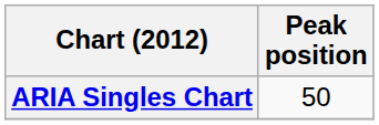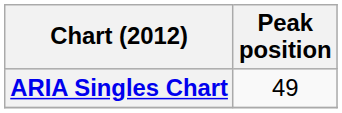ARIA Singles Chart | Peak position: 50 -> 49
